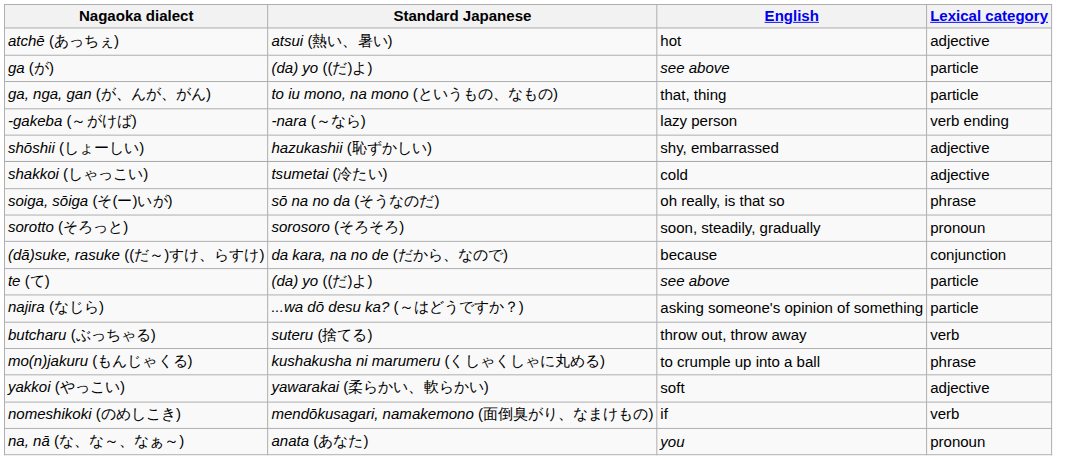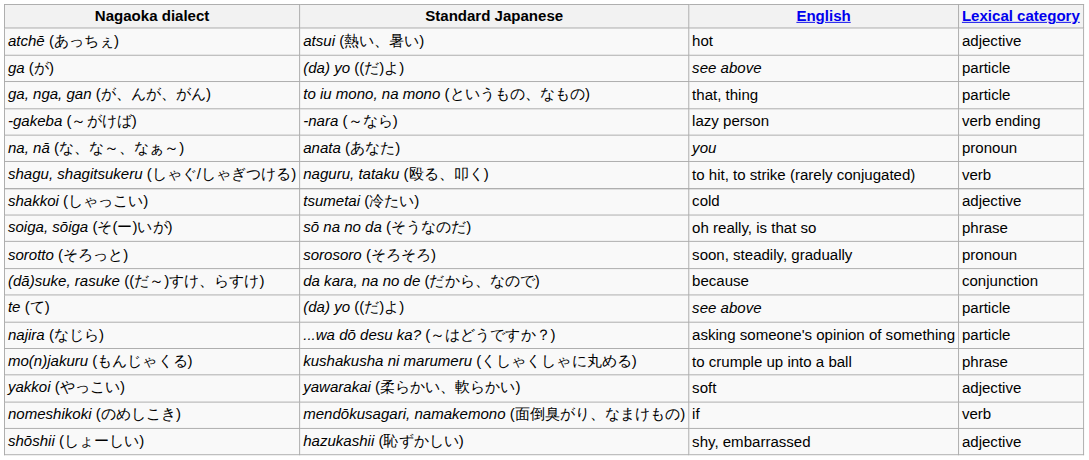rows swapped: na, nā (な、な～、なぁ～) <-> shōshii (しょーしい)
+ row: shagu, shagitsukeru (しゃぐ/しゃぎつける) | naguru, tataku (殴る、叩く) | to hit, to strike (rarely conjugated) | verb
- row: butcharu (ぶっちゃる) | suteru (捨てる) | throw out, throw away | verb
